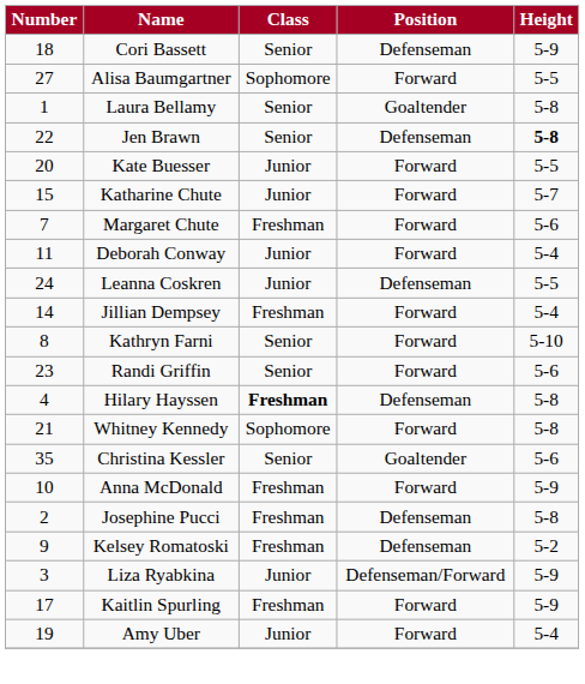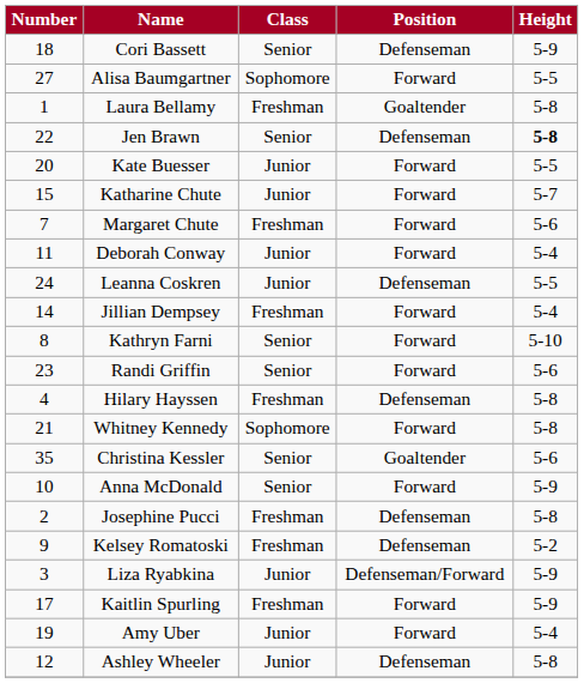Laura Bellamy | Class: Senior -> Freshman
Hilary Hayssen | Class: bold -> normal
Anna McDonald | Class: Freshman -> Senior
+ row: 12 | Ashley Wheeler | Junior | Defenseman | 5-8
